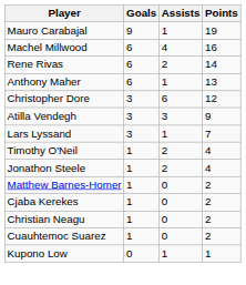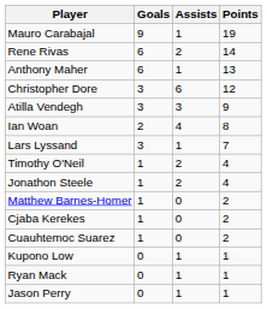- row: Machel Millwood | 6 | 4 | 16
+ row: Ian Woan | 2 | 4 | 8
- row: Christian Neagu | 1 | 0 | 2
+ row: Ryan Mack | 0 | 1 | 1
+ row: Jason Perry | 0 | 1 | 1
